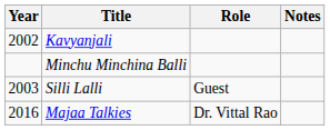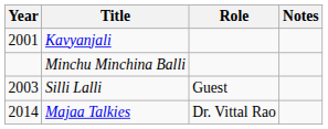Kavyanjali | Year: 2002 -> 2001
Majaa Talkies | Year: 2016 -> 2014
